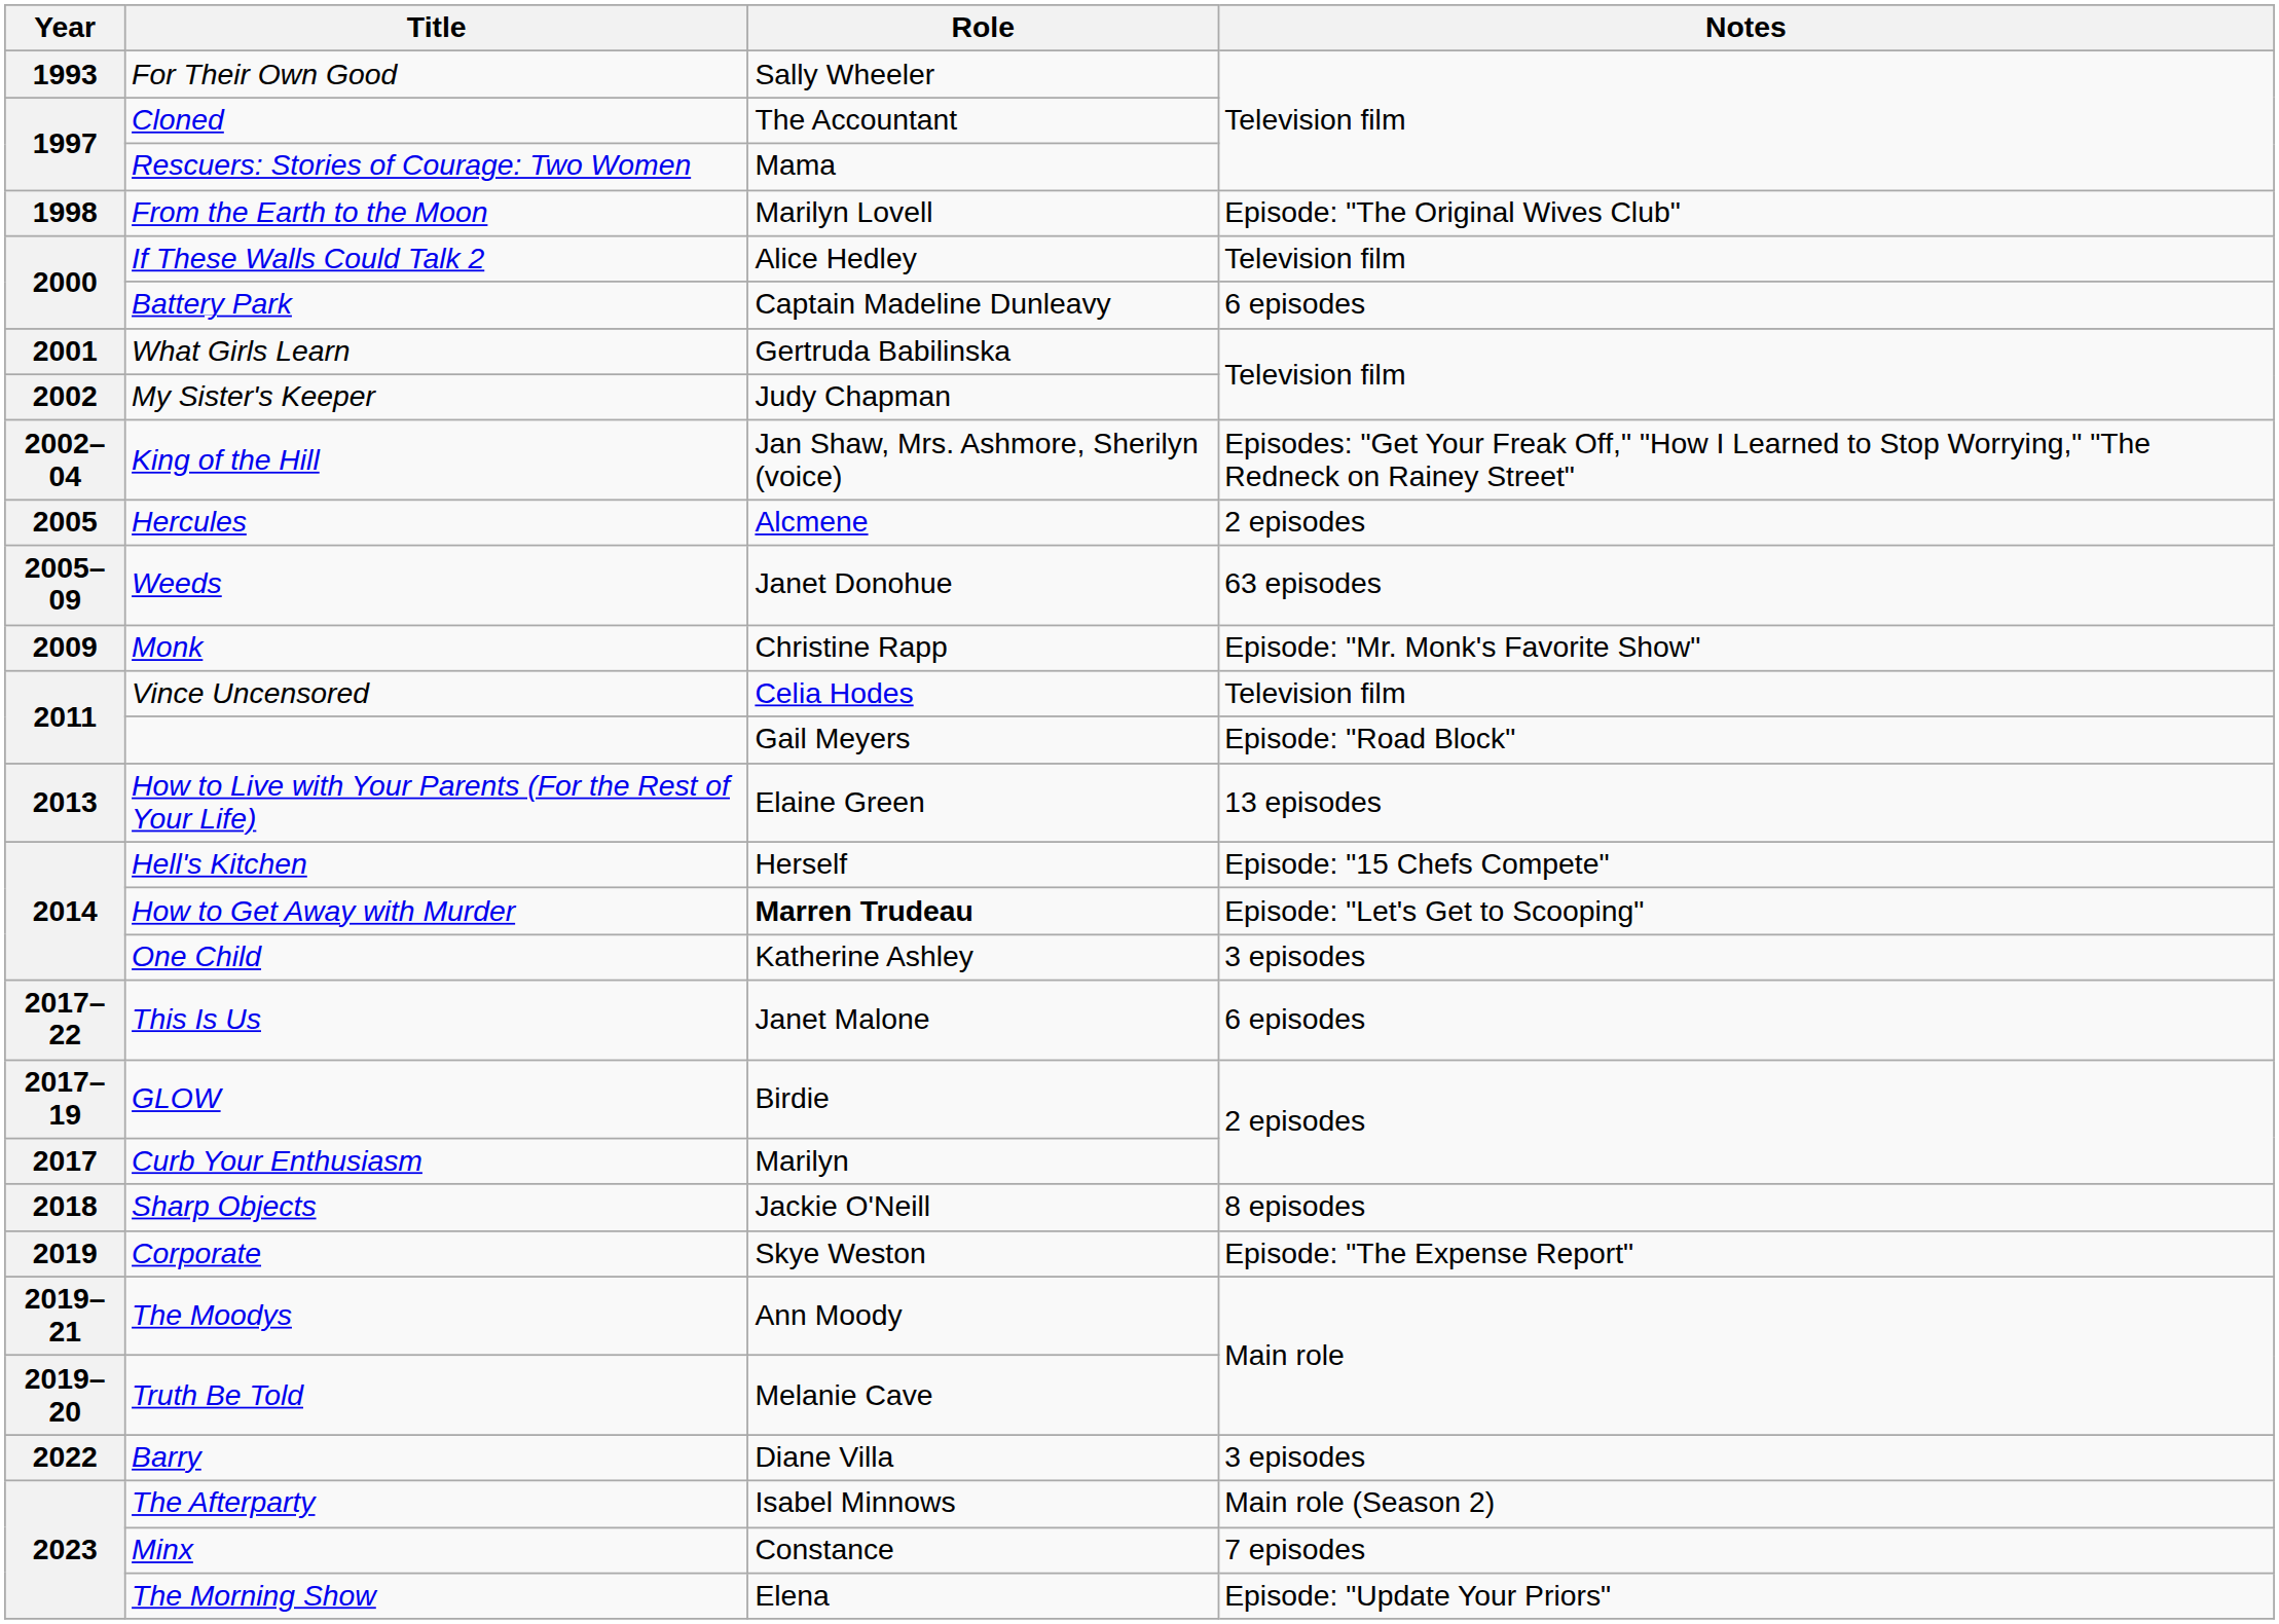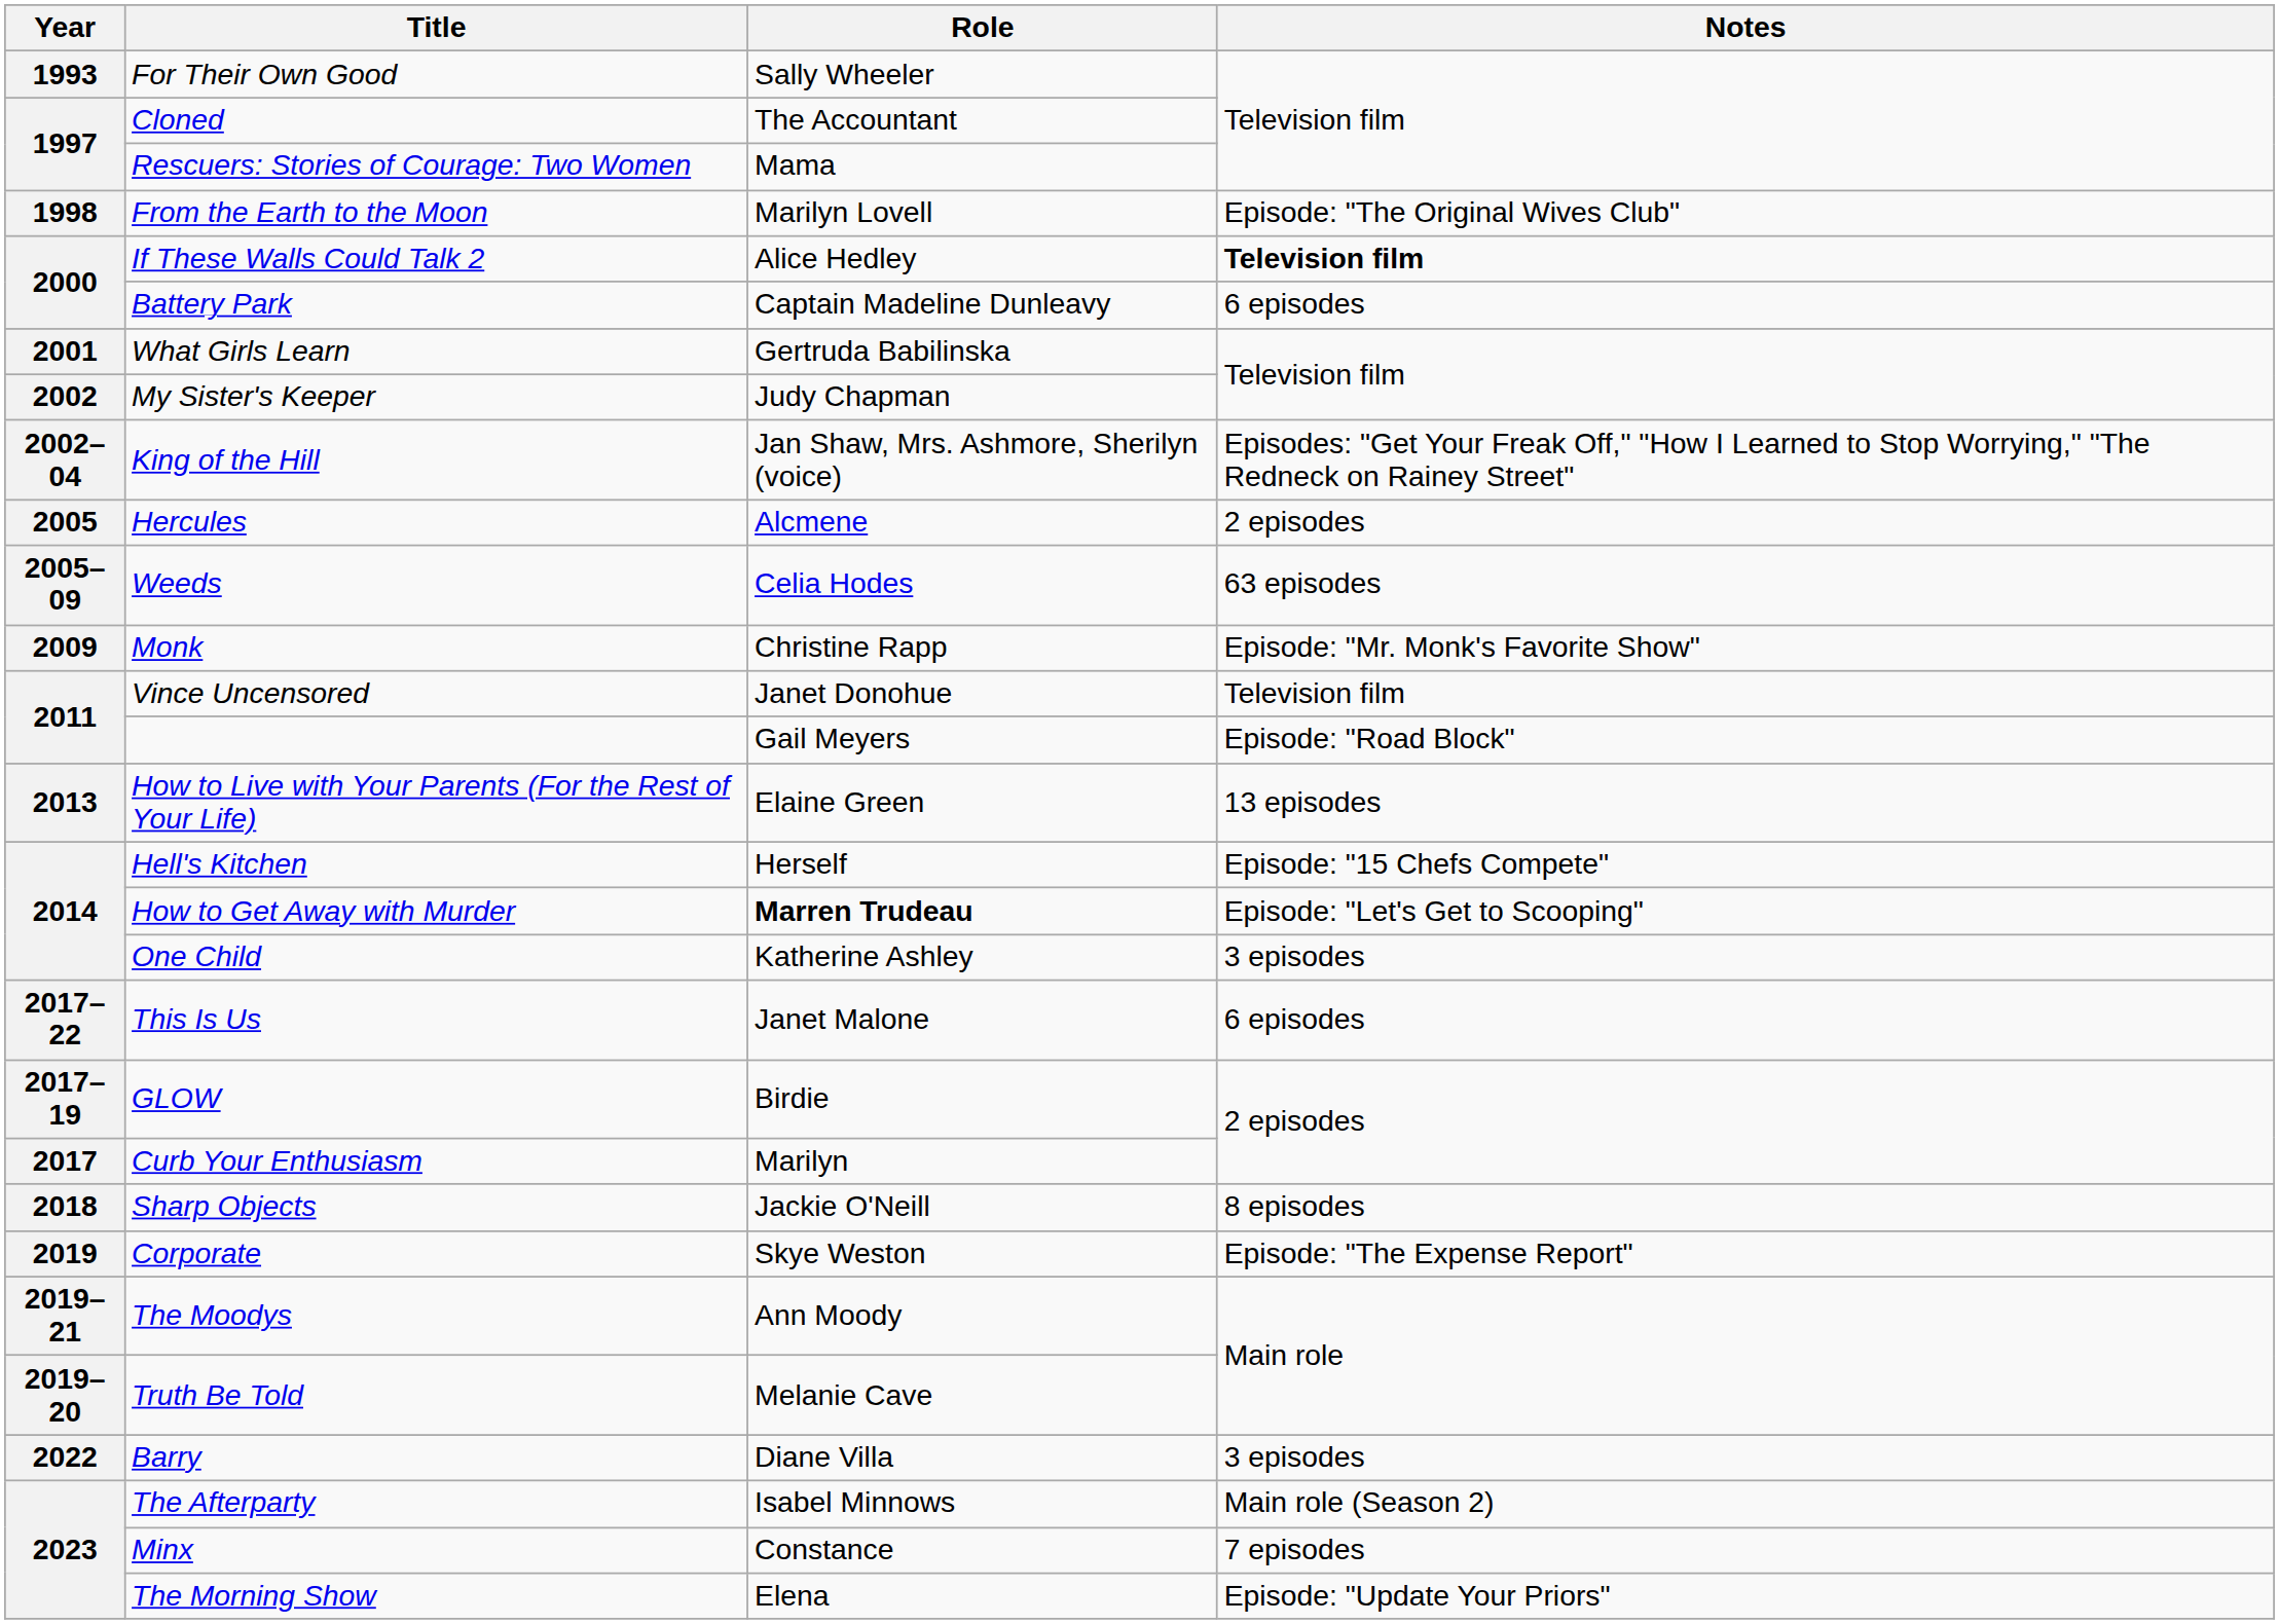If These Walls Could Talk 2 | Notes: normal -> bold
Weeds | Role: Janet Donohue -> Celia Hodes
Vince Uncensored | Role: Celia Hodes -> Janet Donohue
